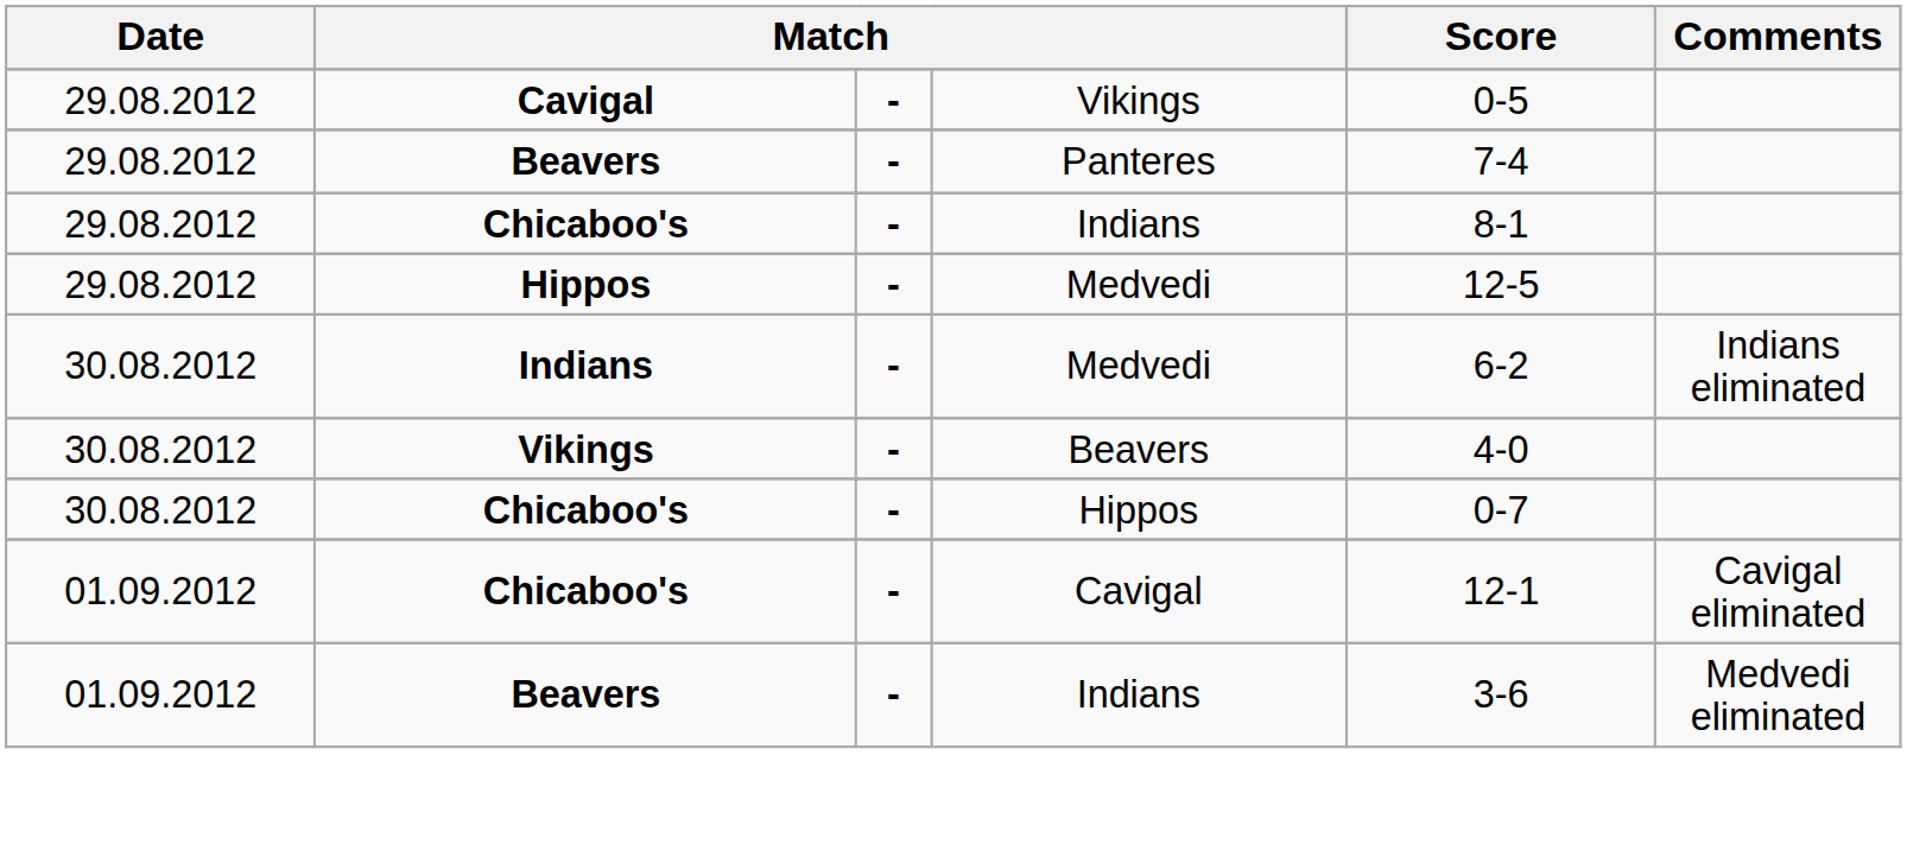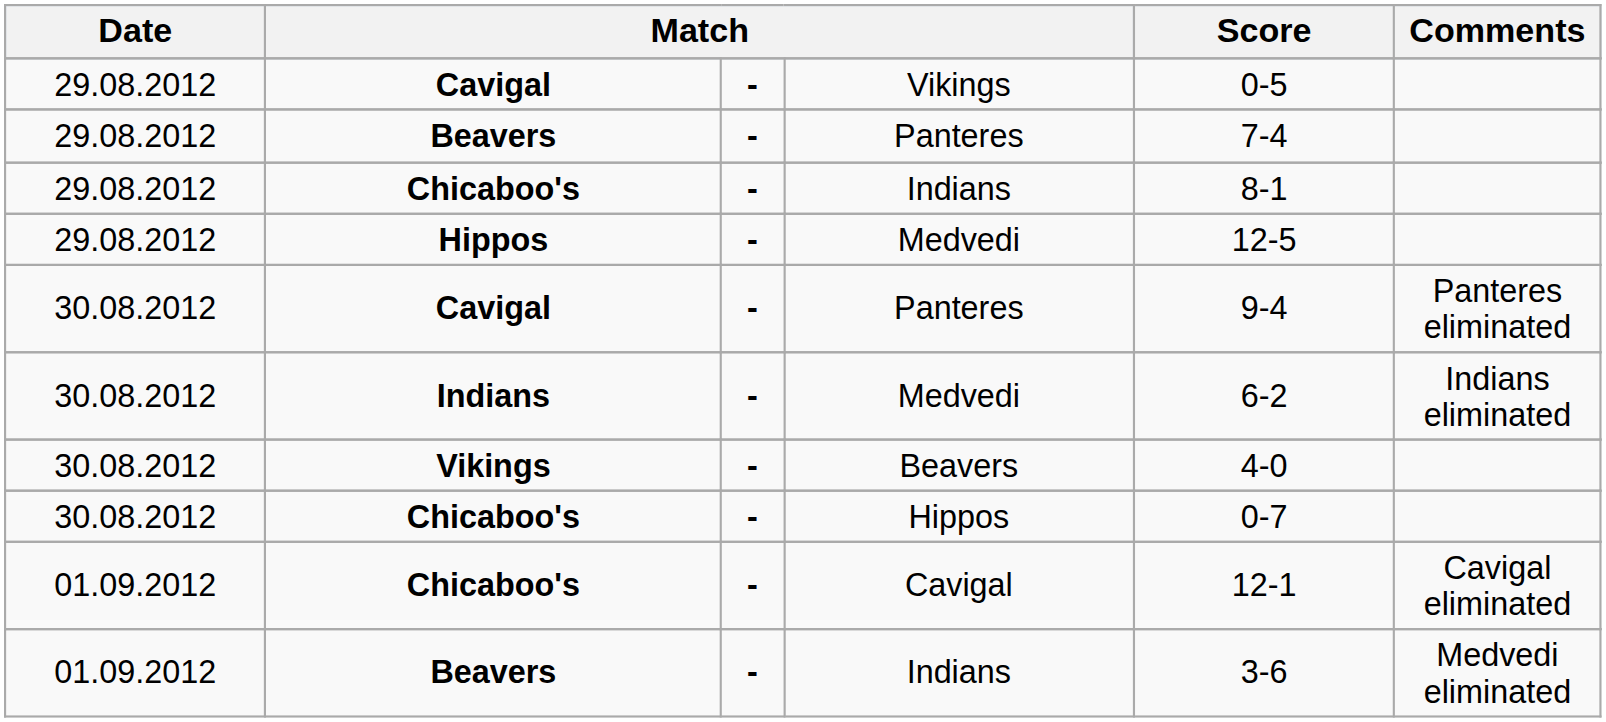+ row: 30.08.2012 | Cavigal | - | Panteres | 9-4 | Panteres eliminated
